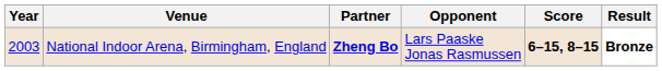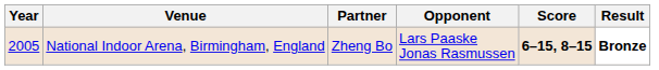National Indoor Arena, Birmingham, England | Year: 2003 -> 2005
National Indoor Arena, Birmingham, England | Partner: bold -> normal
